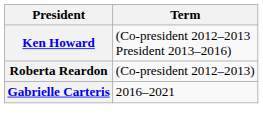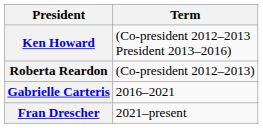+ row: Fran Drescher | 2021–present
